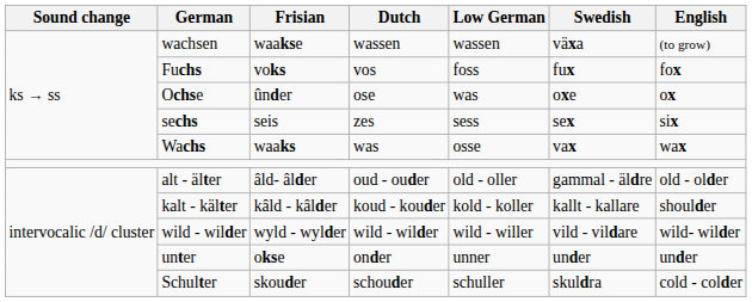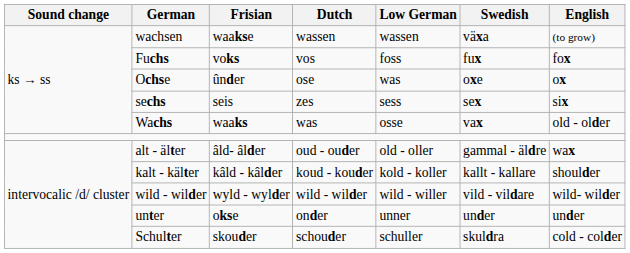Wachs | English: wax -> old - older
alt - älter | English: old - older -> wax
